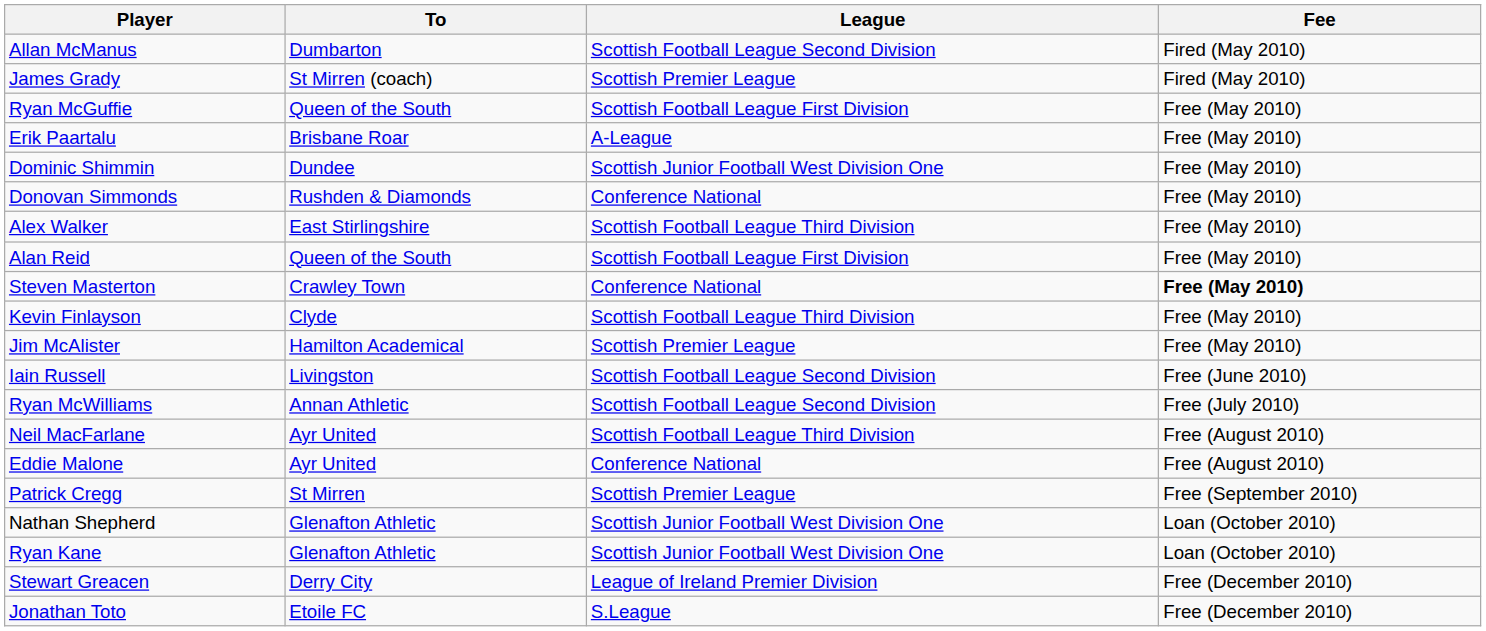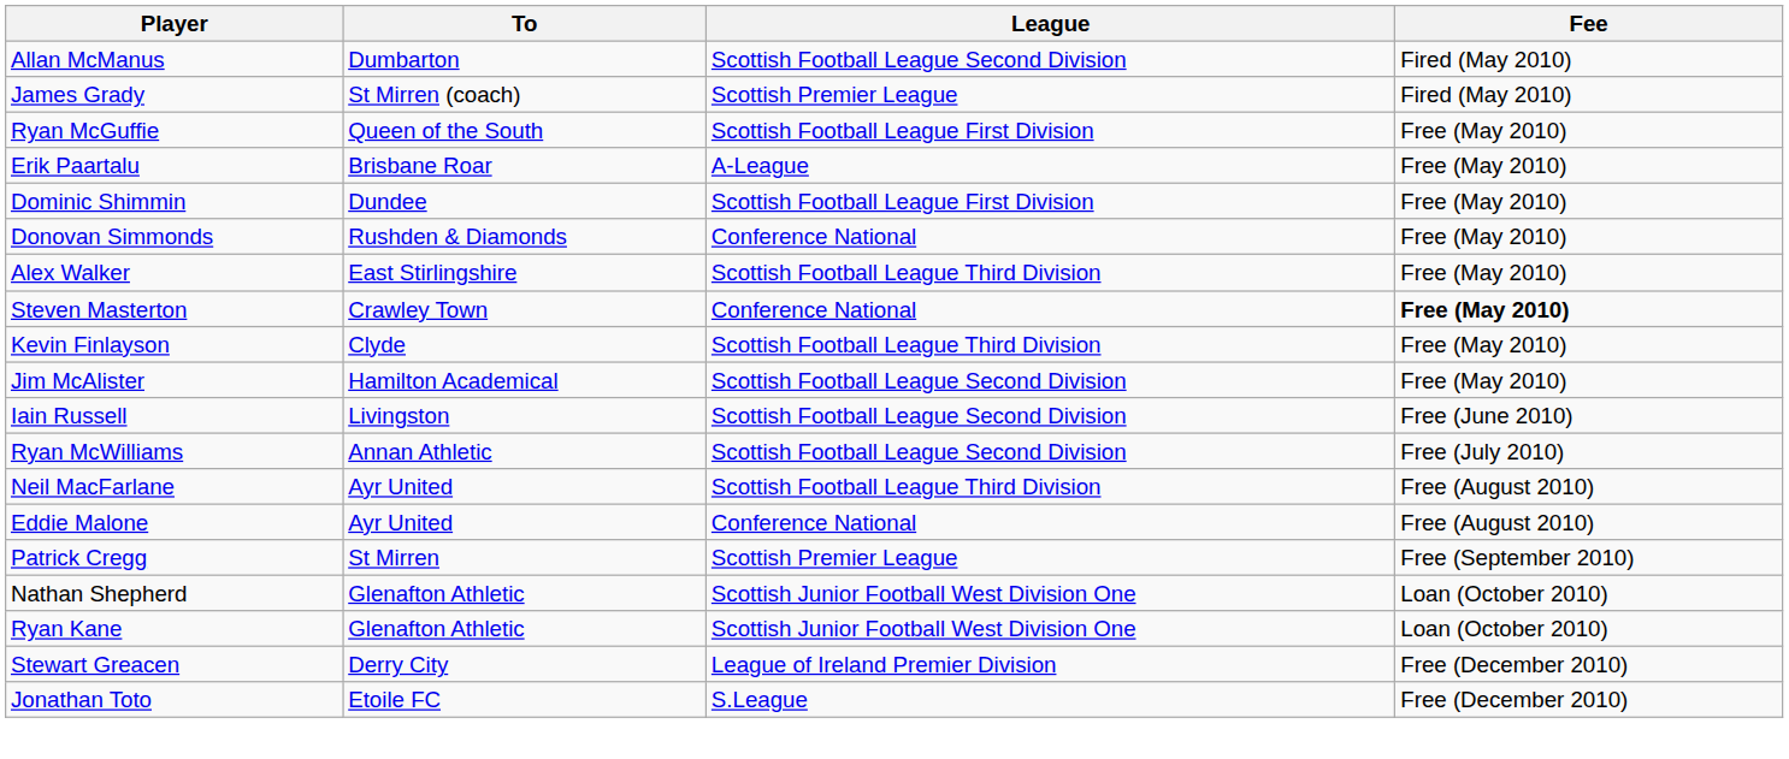Dominic Shimmin | League: Scottish Junior Football West Division One -> Scottish Football League First Division
- row: Alan Reid | Queen of the South | Scottish Football League First Division | Free (May 2010)
Jim McAlister | League: Scottish Premier League -> Scottish Football League Second Division
